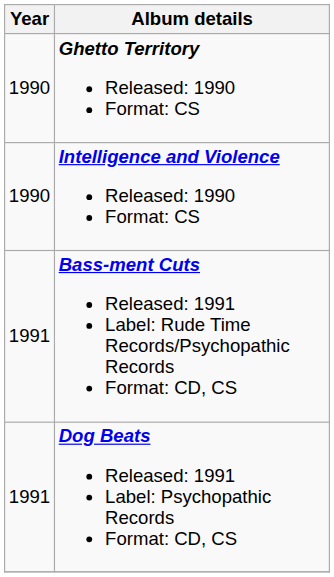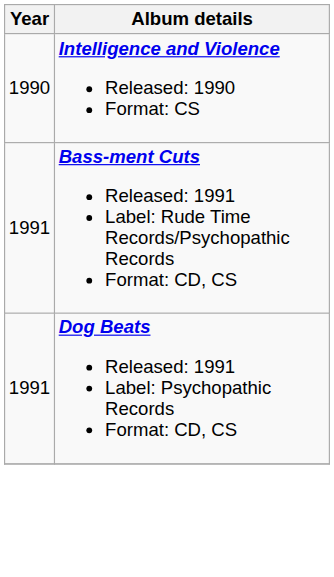- row: 1990 | Ghetto Territory Released: 1990 Format: CS
